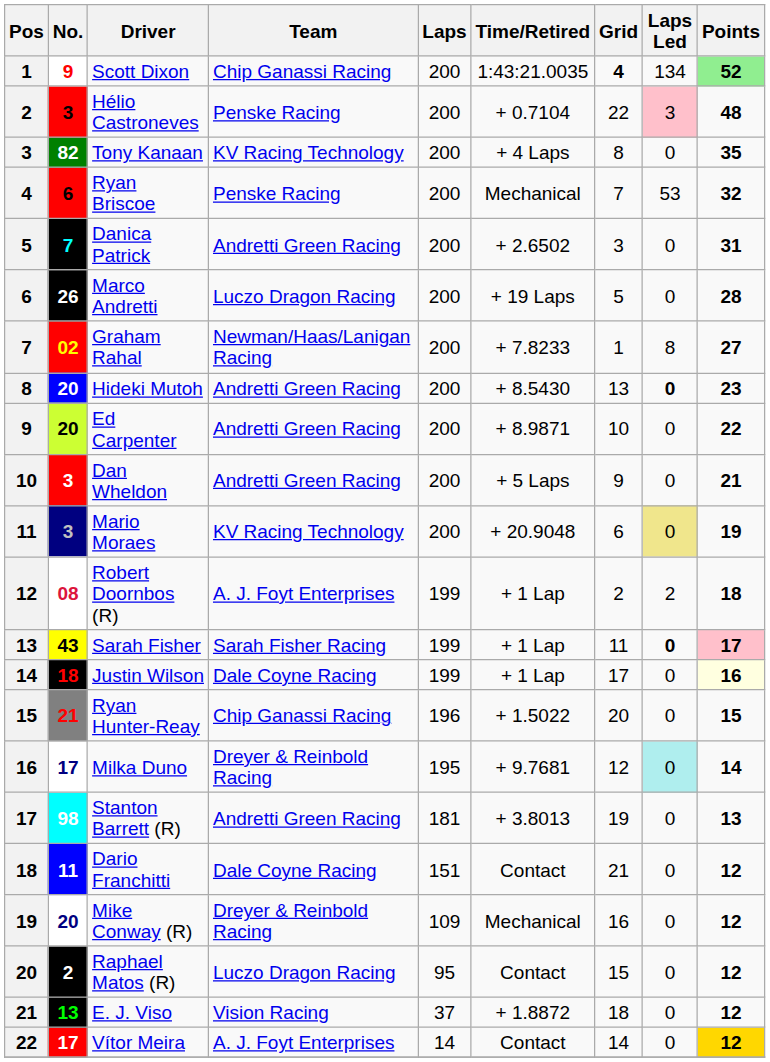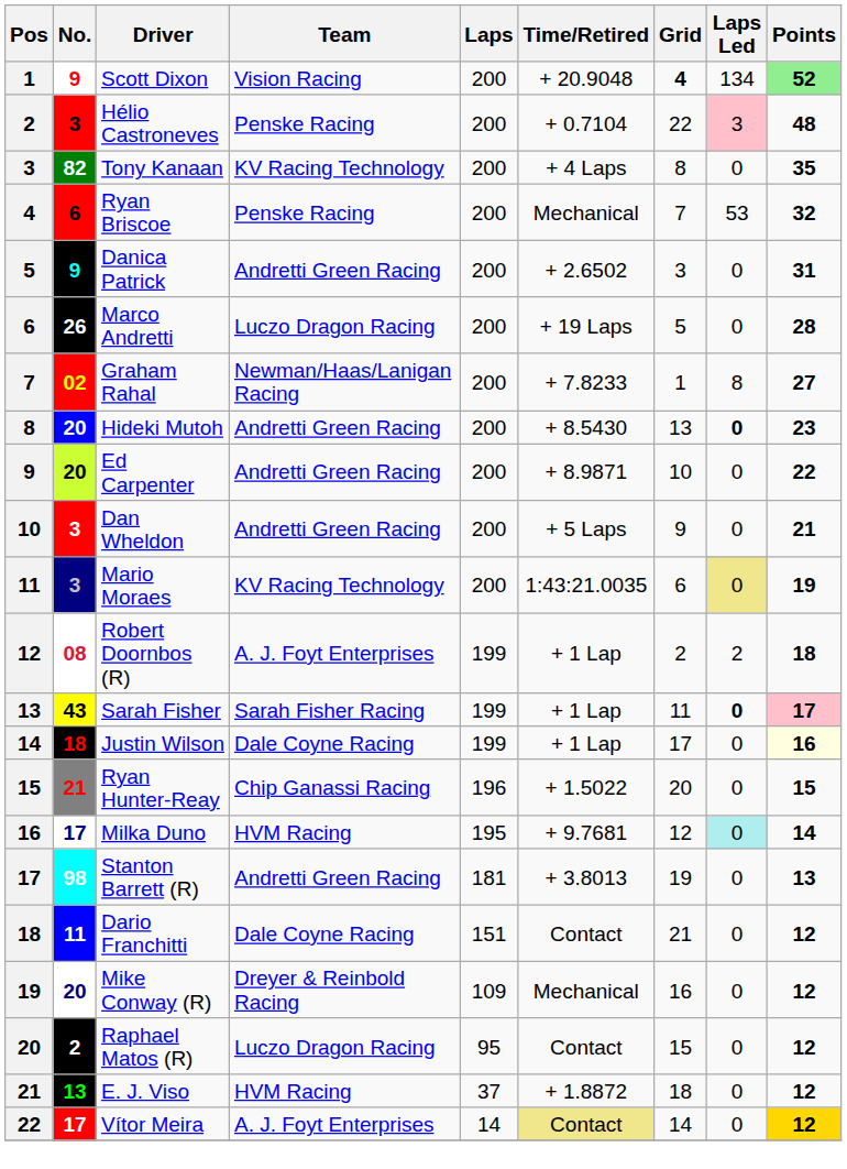Scott Dixon | Team: Chip Ganassi Racing -> Vision Racing
Scott Dixon | Time/Retired: 1:43:21.0035 -> + 20.9048
Danica Patrick | No.: 7 -> 9
Mario Moraes | Time/Retired: + 20.9048 -> 1:43:21.0035
Milka Duno | Team: Dreyer & Reinbold Racing -> HVM Racing
E. J. Viso | Team: Vision Racing -> HVM Racing
Vítor Meira | Time/Retired: no background -> khaki background
